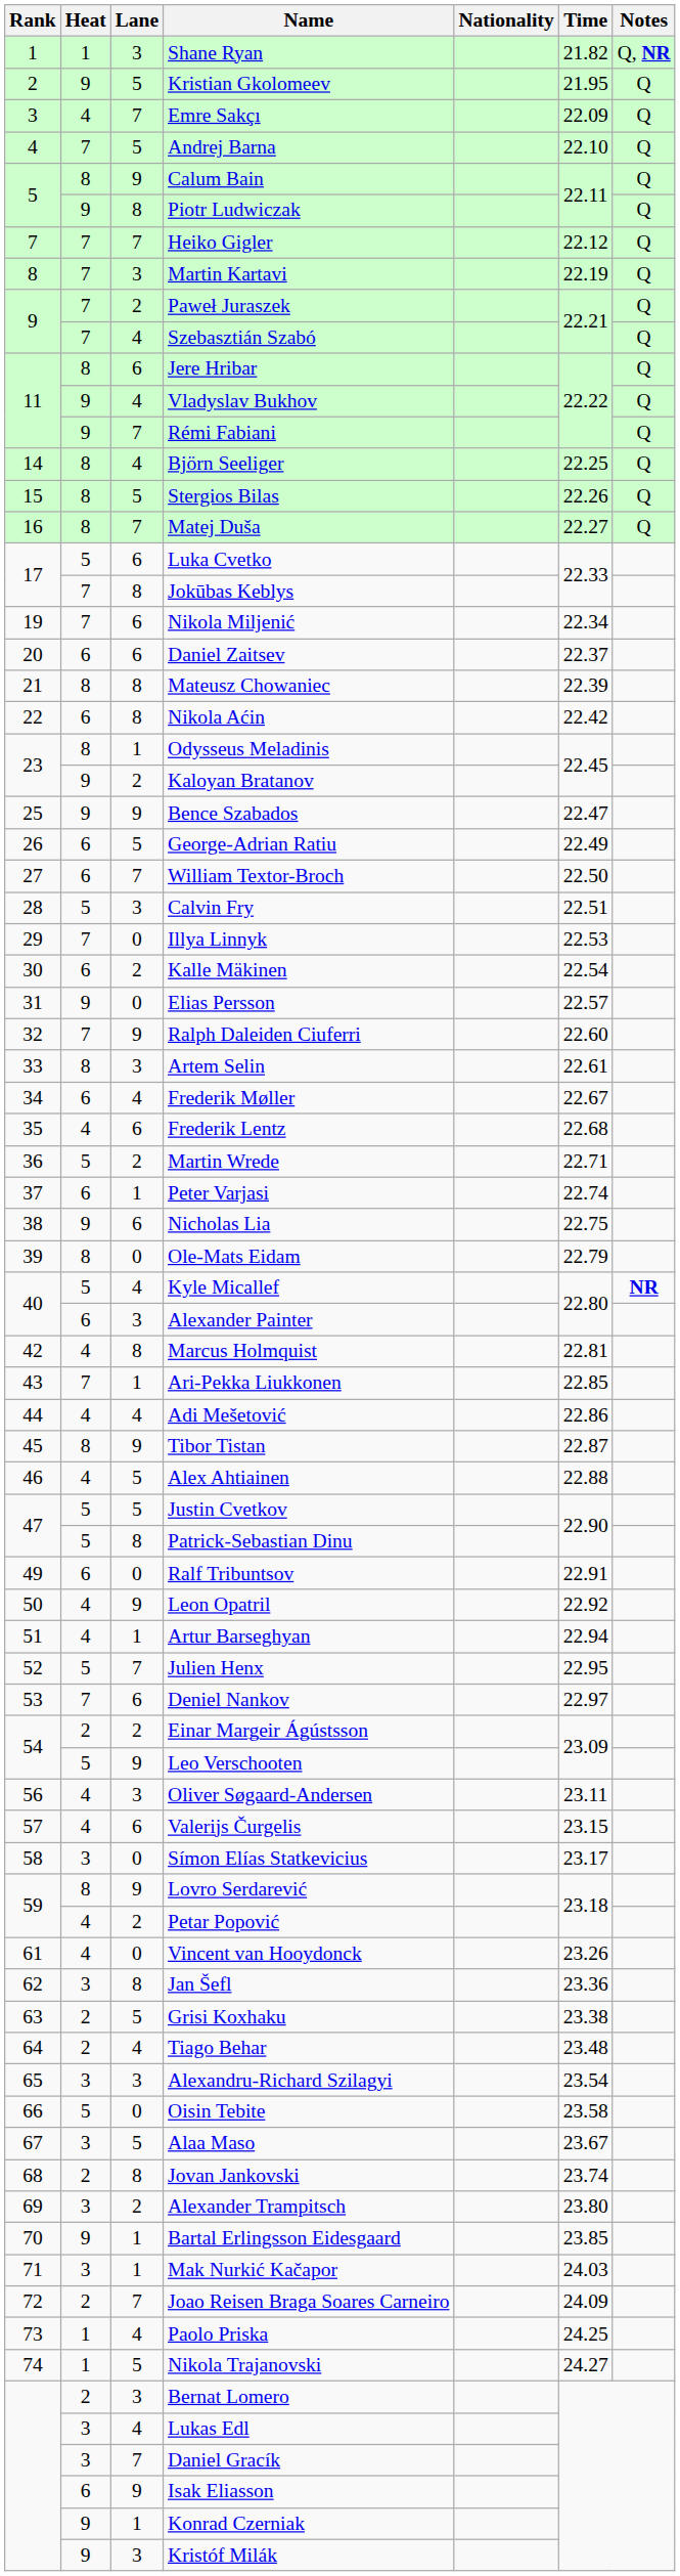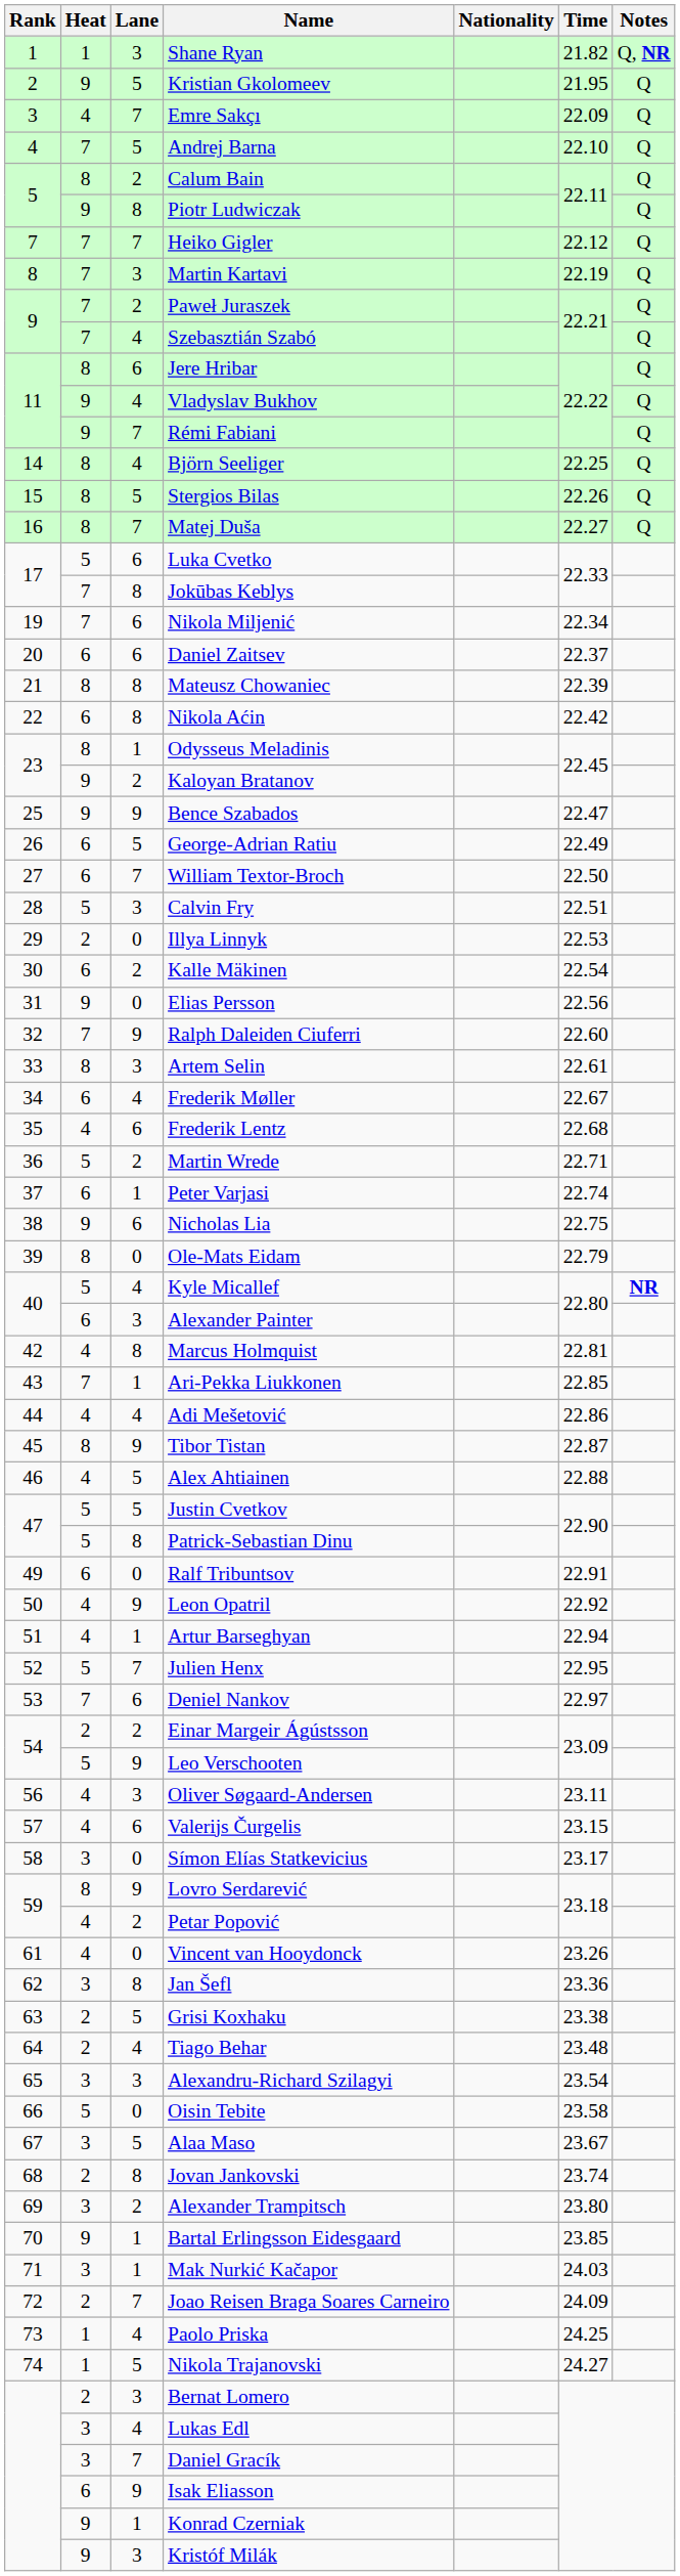Calum Bain | Lane: 9 -> 2
Illya Linnyk | Heat: 7 -> 2
Elias Persson | Time: 22.57 -> 22.56
